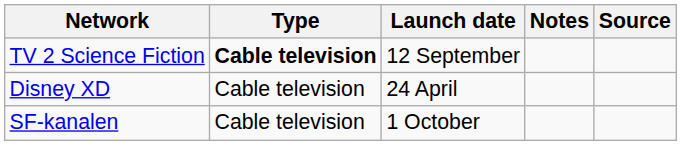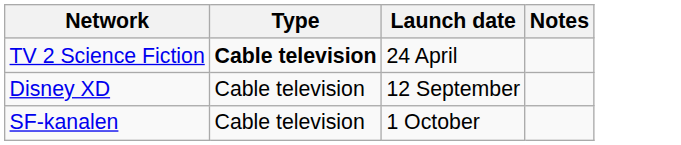- column: Source
TV 2 Science Fiction | Launch date: 12 September -> 24 April
Disney XD | Launch date: 24 April -> 12 September
